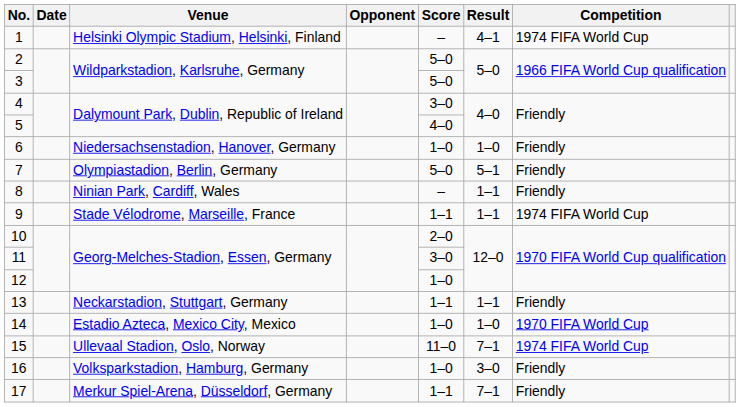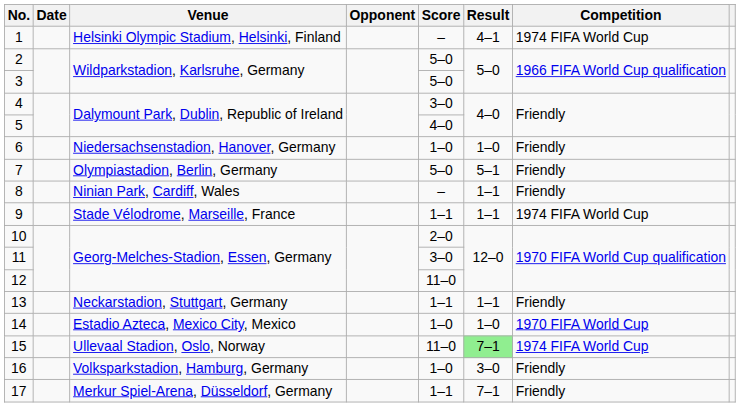12 | Score: 1–0 -> 11–0
15 | Result: no background -> lightgreen background
